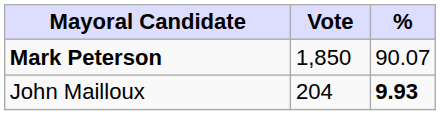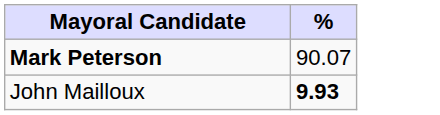- column: Vote | 1,850 | 204
